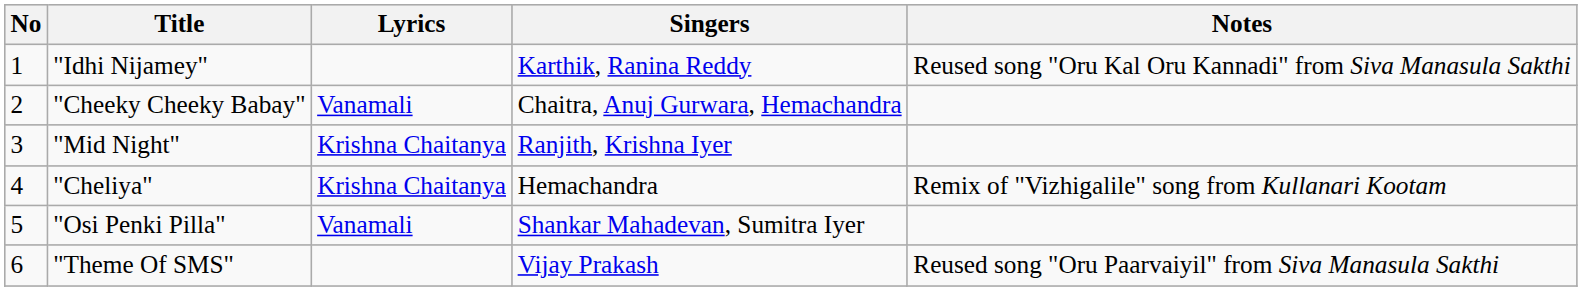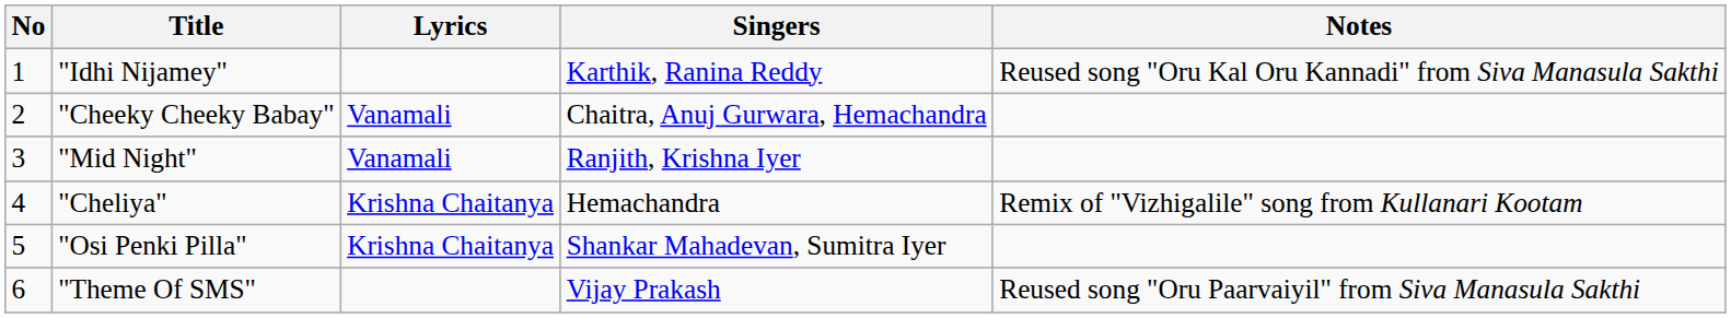"Mid Night" | Lyrics: Krishna Chaitanya -> Vanamali
"Osi Penki Pilla" | Lyrics: Vanamali -> Krishna Chaitanya
